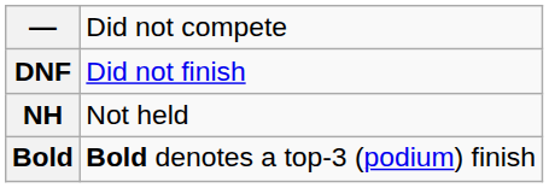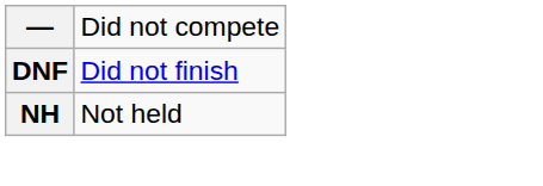- row: Bold | Bold denotes a top-3 (podium) finish
